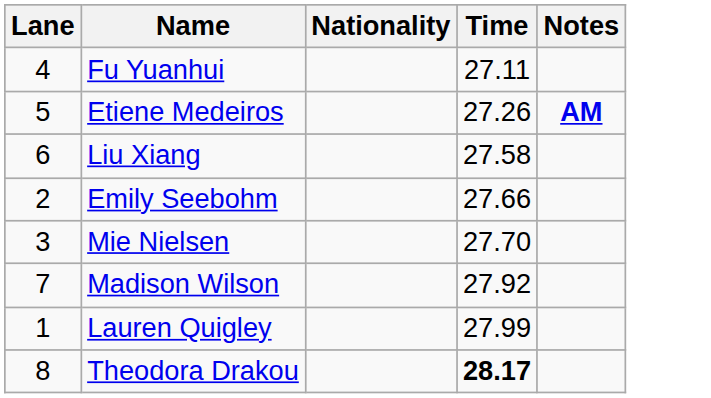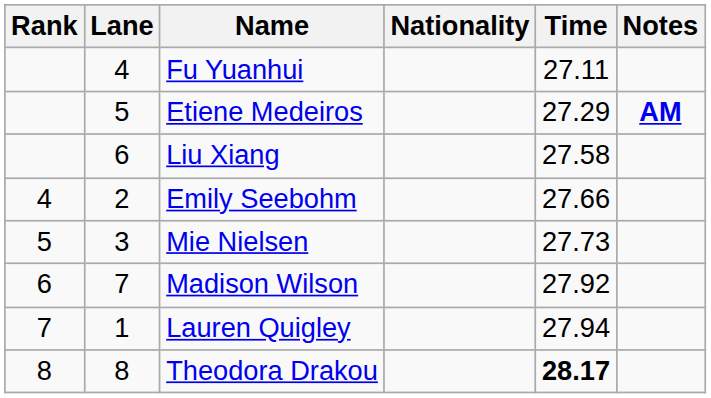+ column: Rank | 4 | 5 | 6 | 7 | 8
Etiene Medeiros | Time: 27.26 -> 27.29
Mie Nielsen | Time: 27.70 -> 27.73
Lauren Quigley | Time: 27.99 -> 27.94
